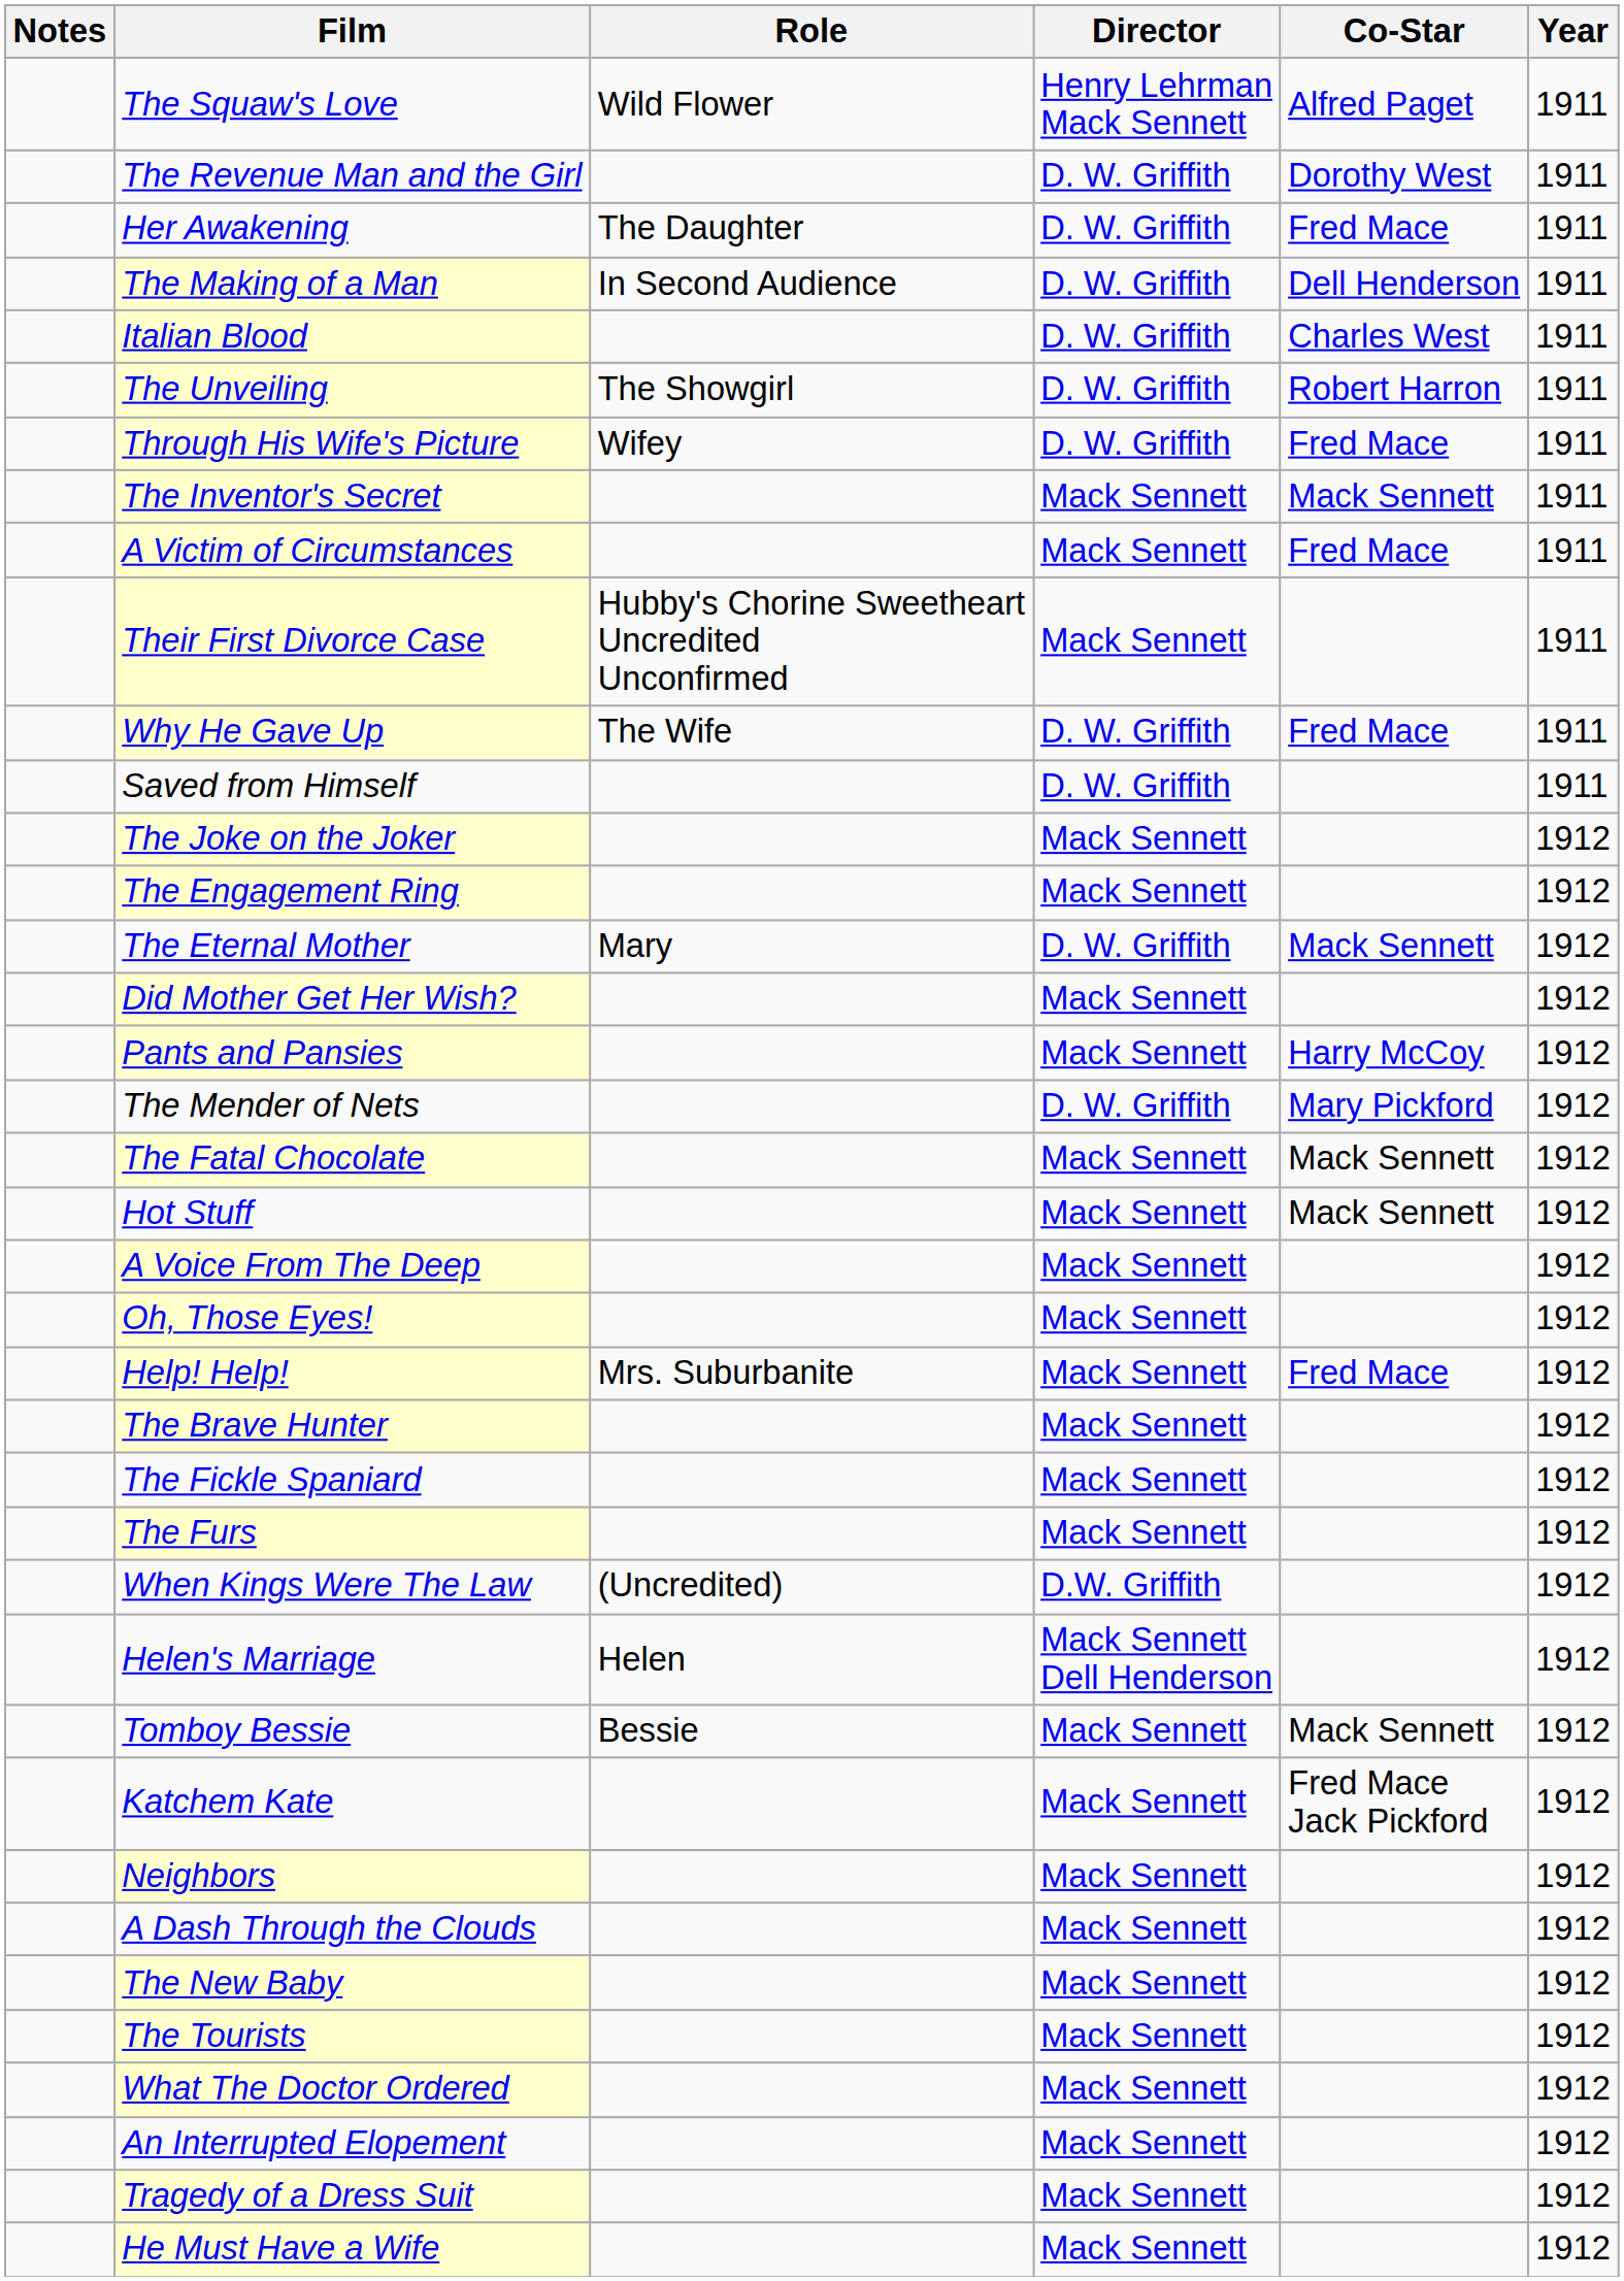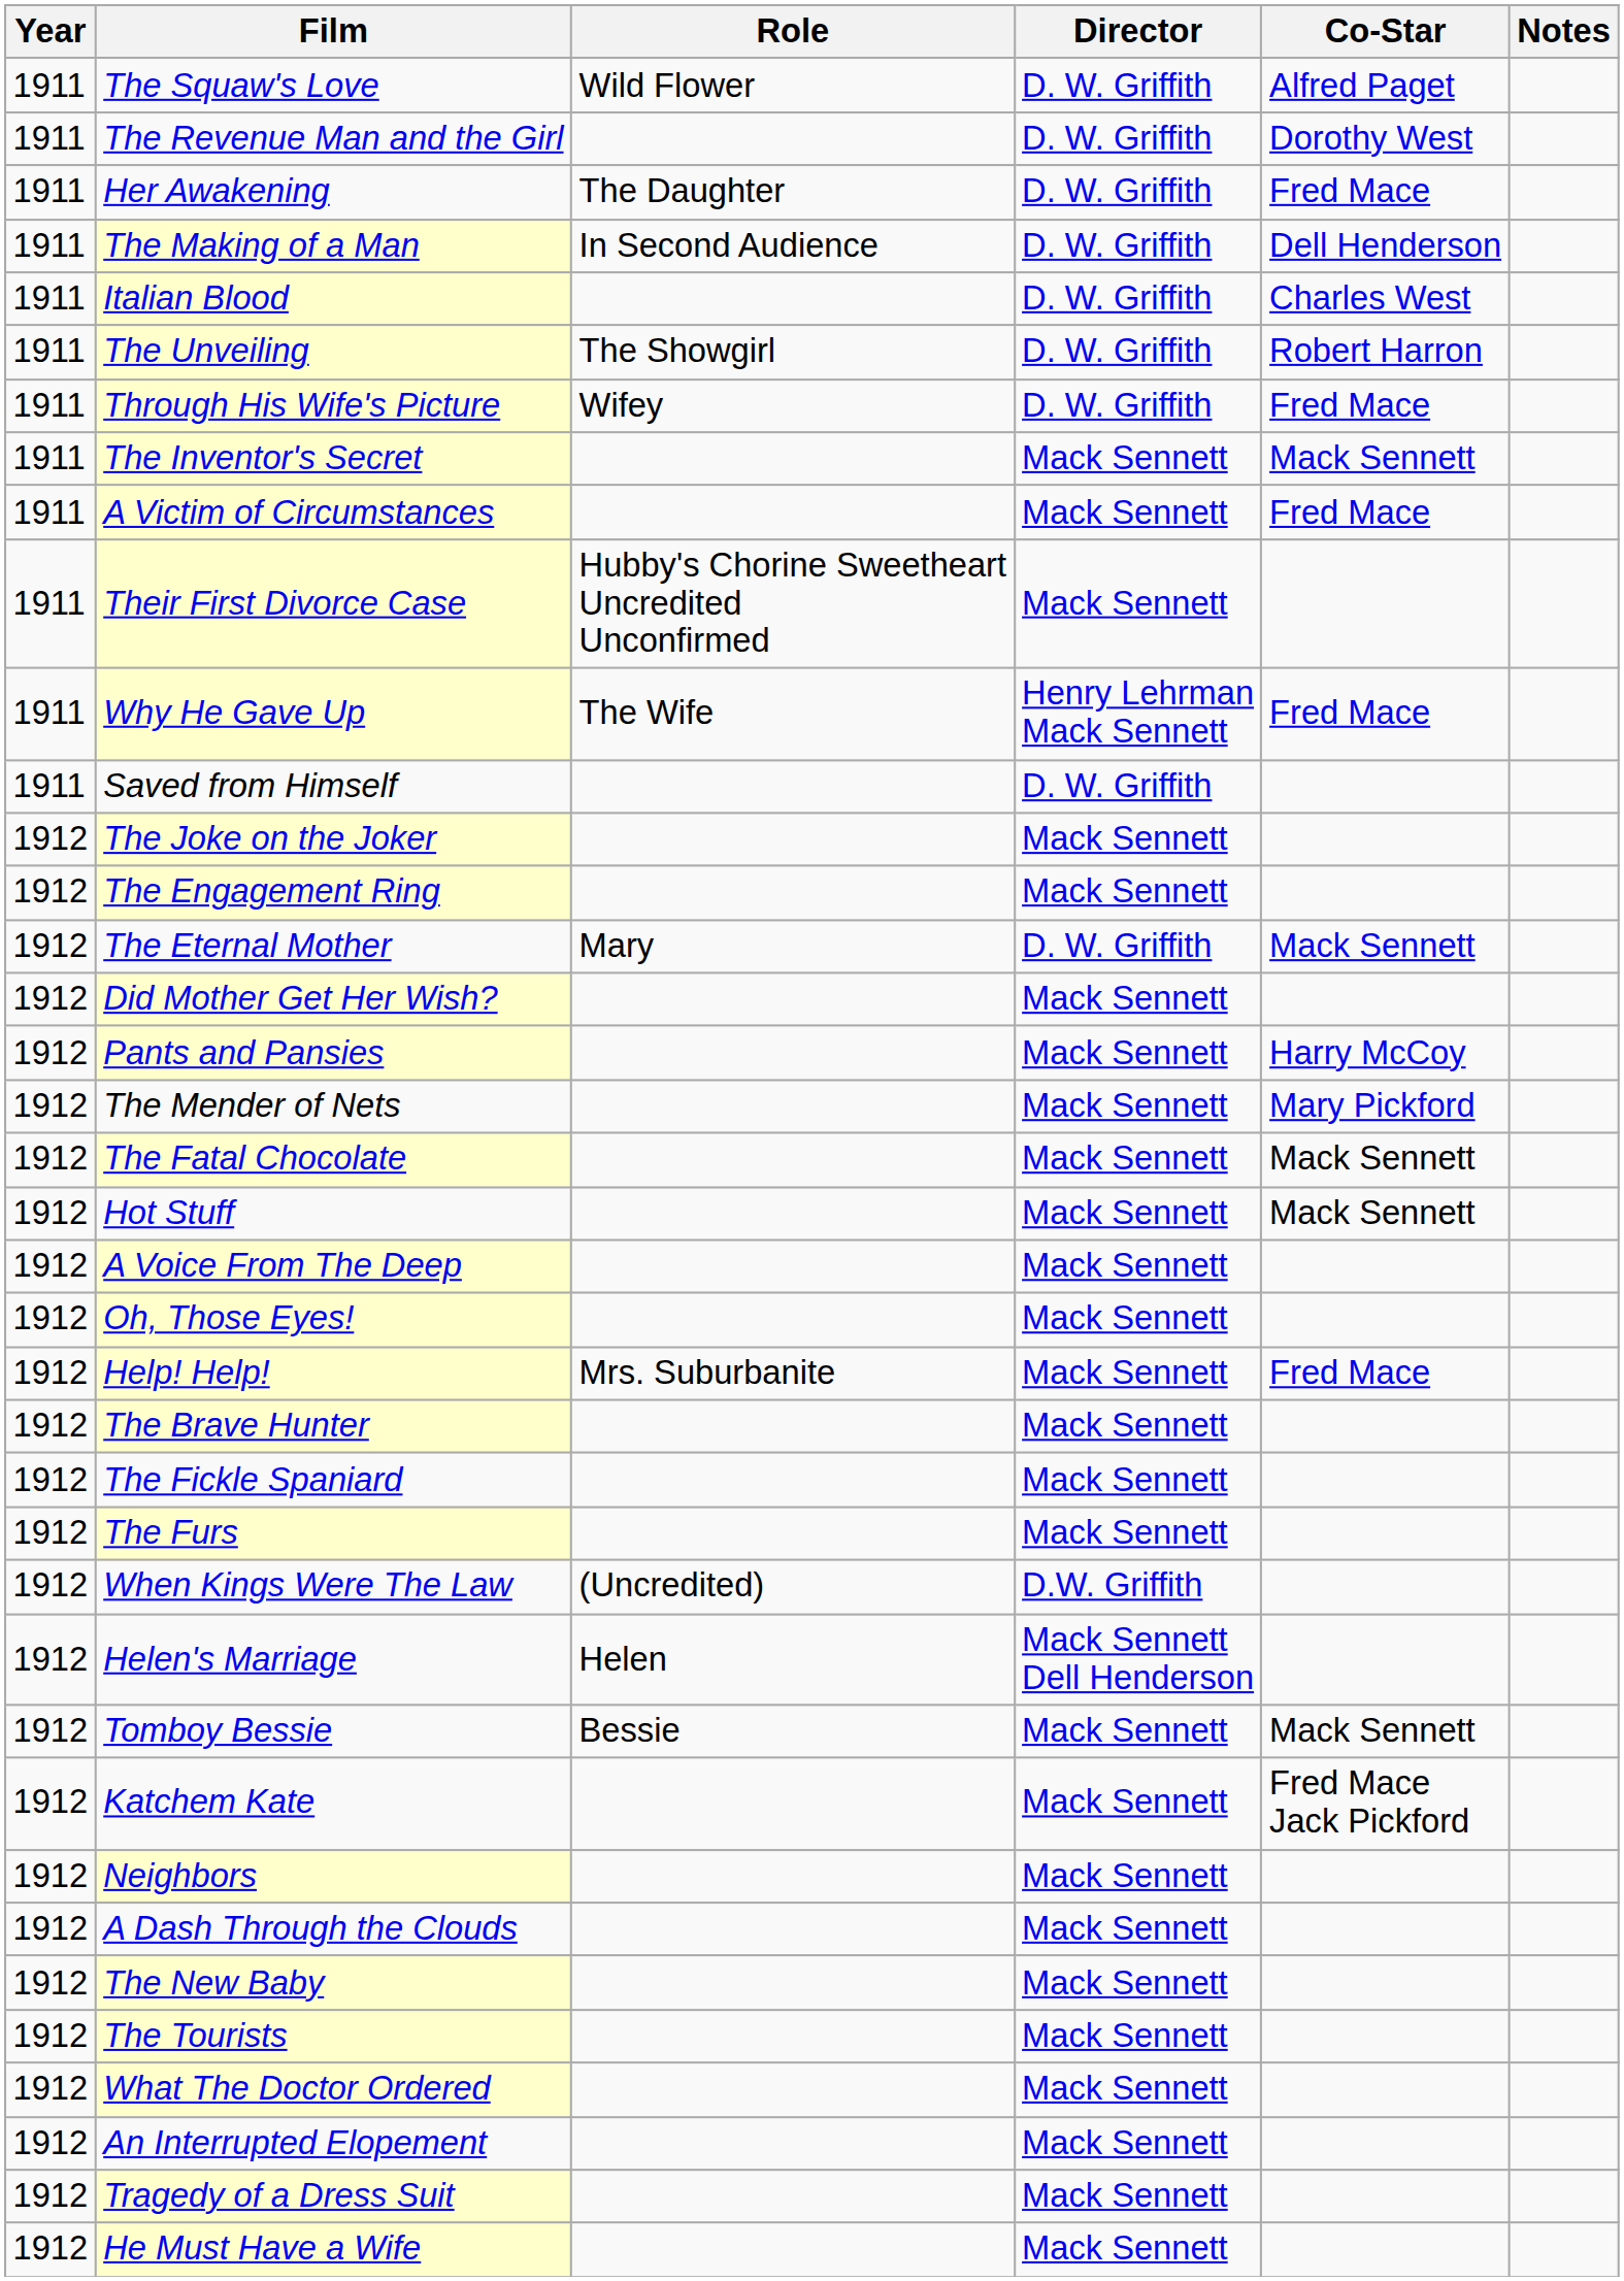columns swapped: Year <-> Notes
The Squaw's Love | Director: Henry Lehrman Mack Sennett -> D. W. Griffith
Why He Gave Up | Director: D. W. Griffith -> Henry Lehrman Mack Sennett
The Mender of Nets | Director: D. W. Griffith -> Mack Sennett
